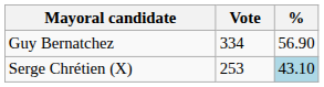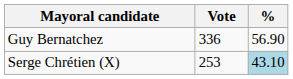Guy Bernatchez | Vote: 334 -> 336
